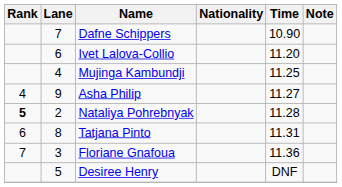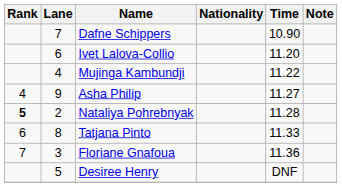Mujinga Kambundji | Time: 11.25 -> 11.22
Tatjana Pinto | Time: 11.31 -> 11.33
